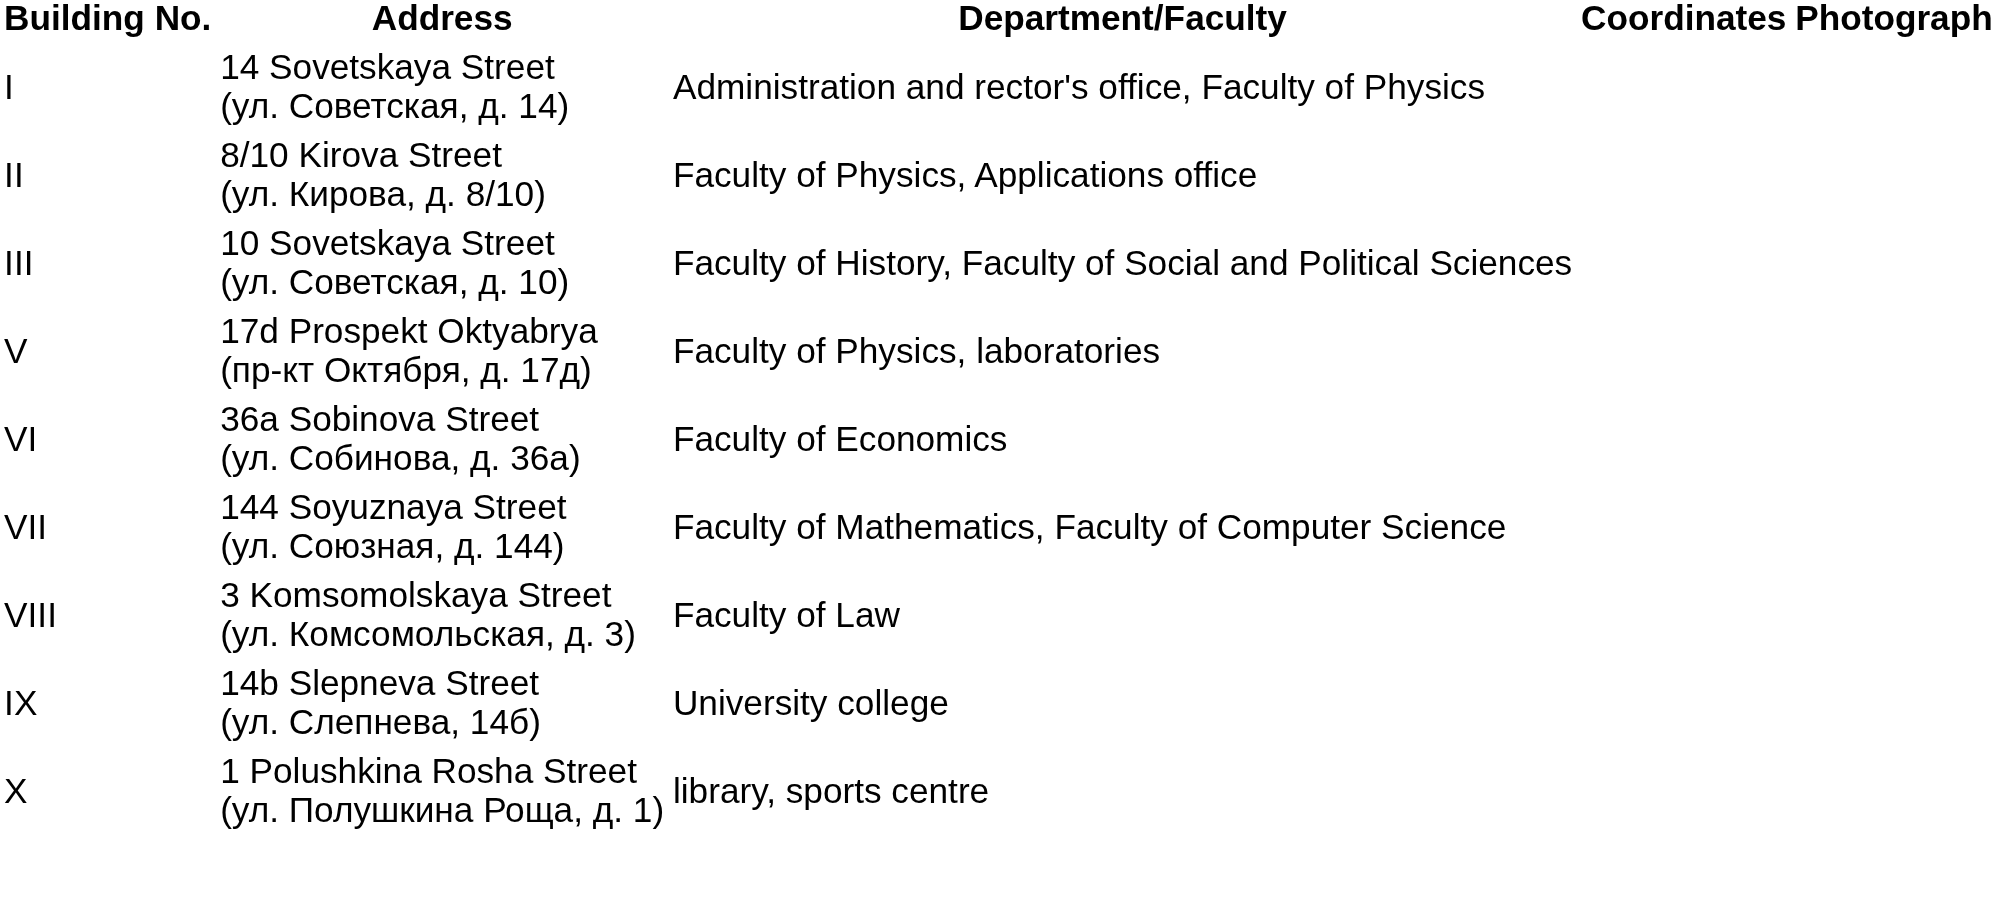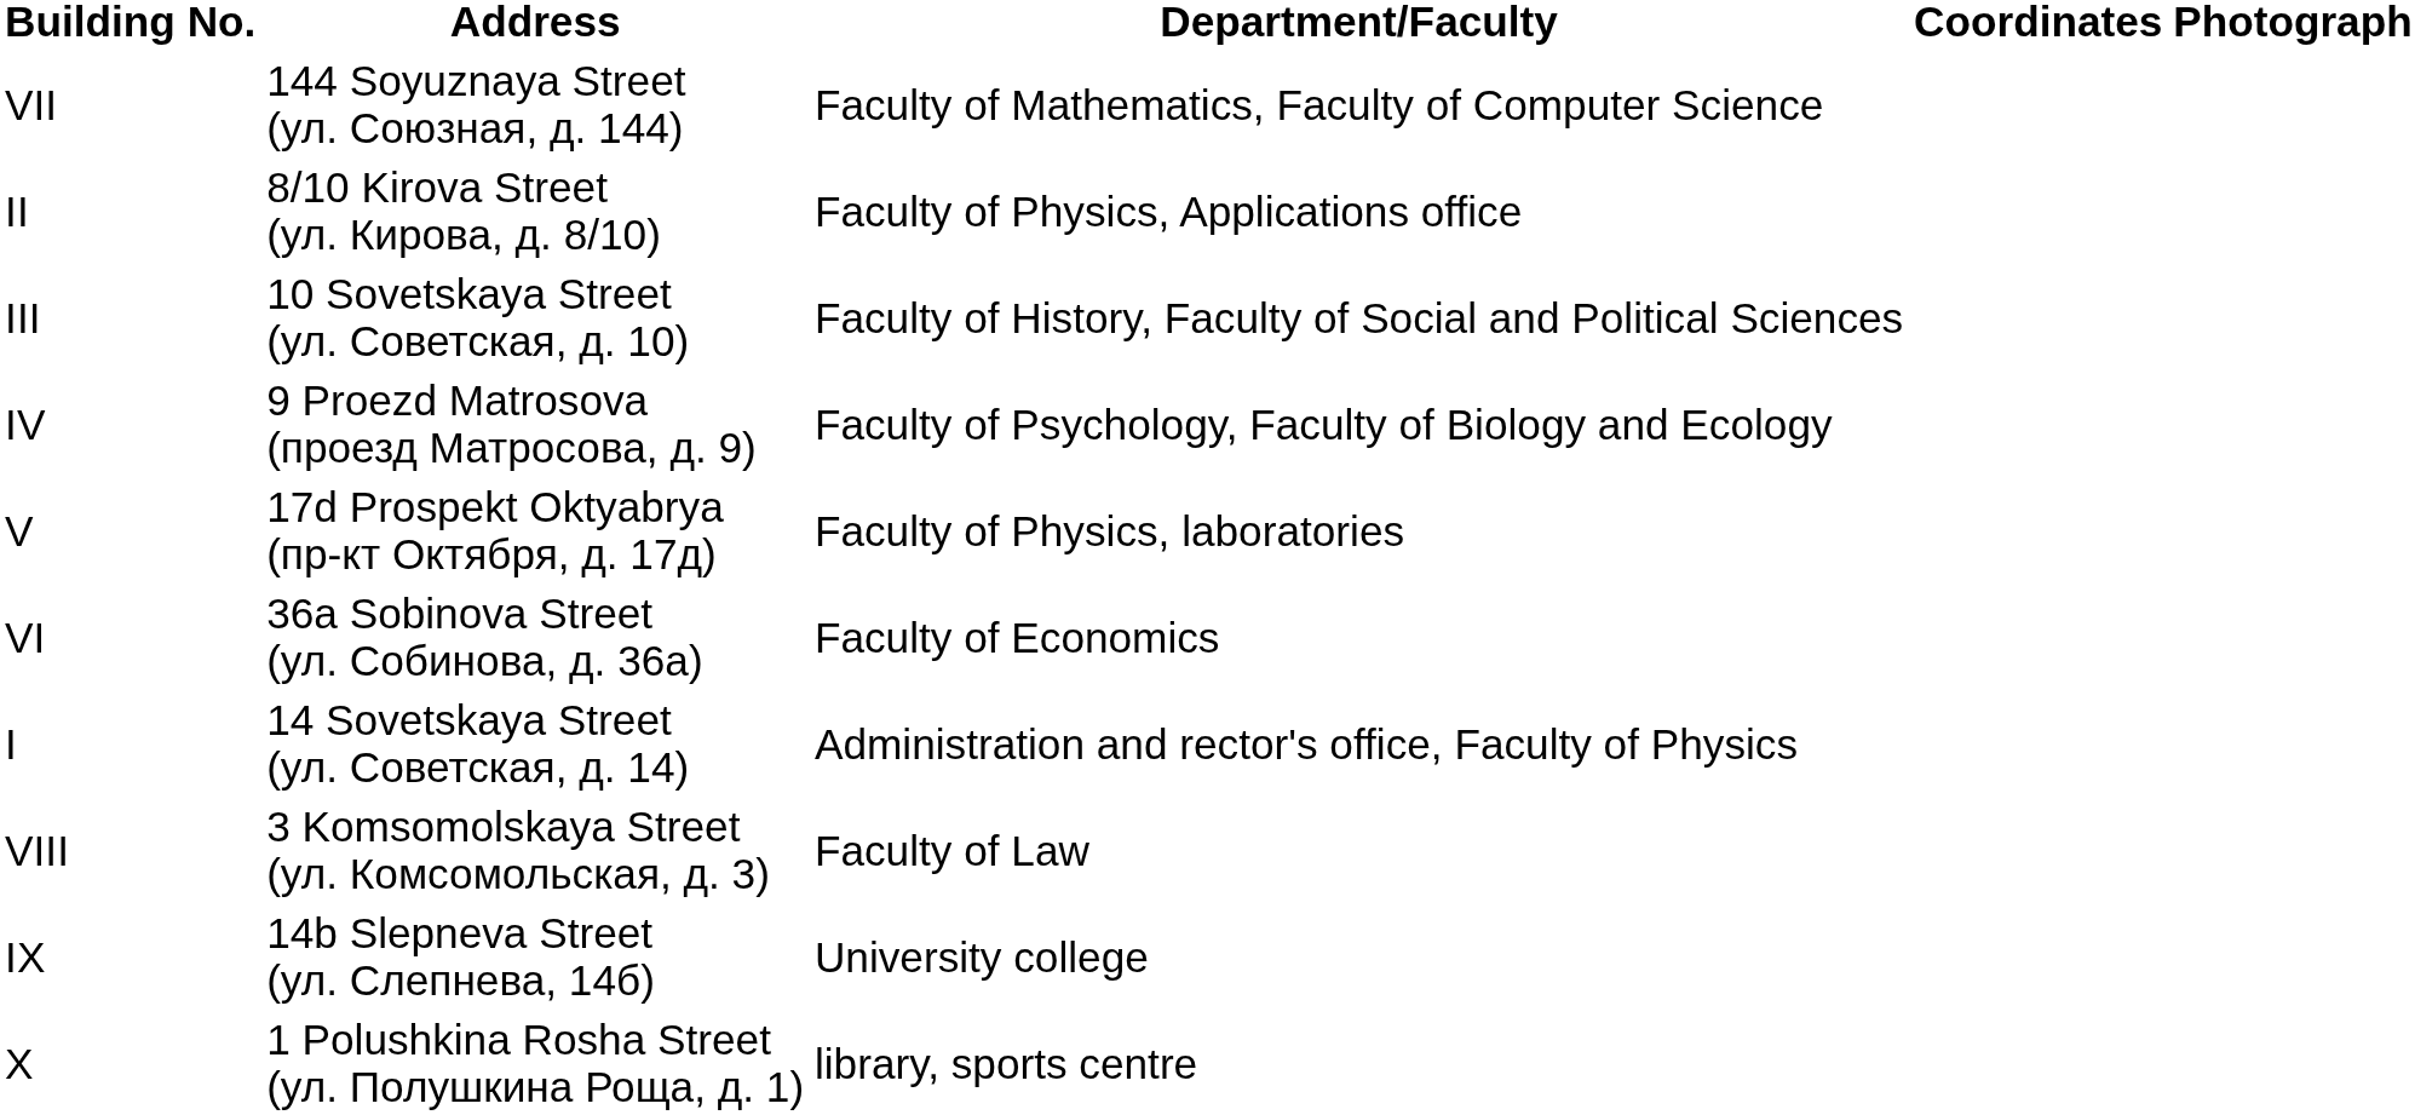rows swapped: I <-> VII
+ row: IV | 9 Proezd Matrosova (проезд Матросова, д. 9) | Faculty of Psychology, Faculty of Biology and Ecology
